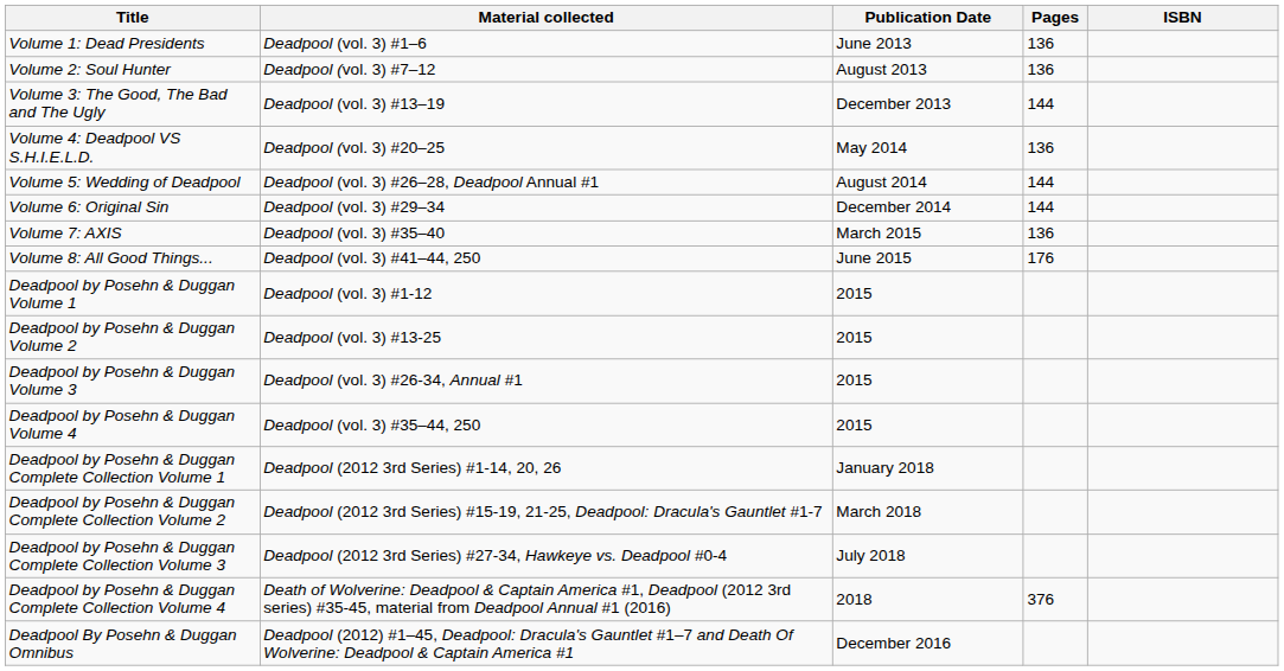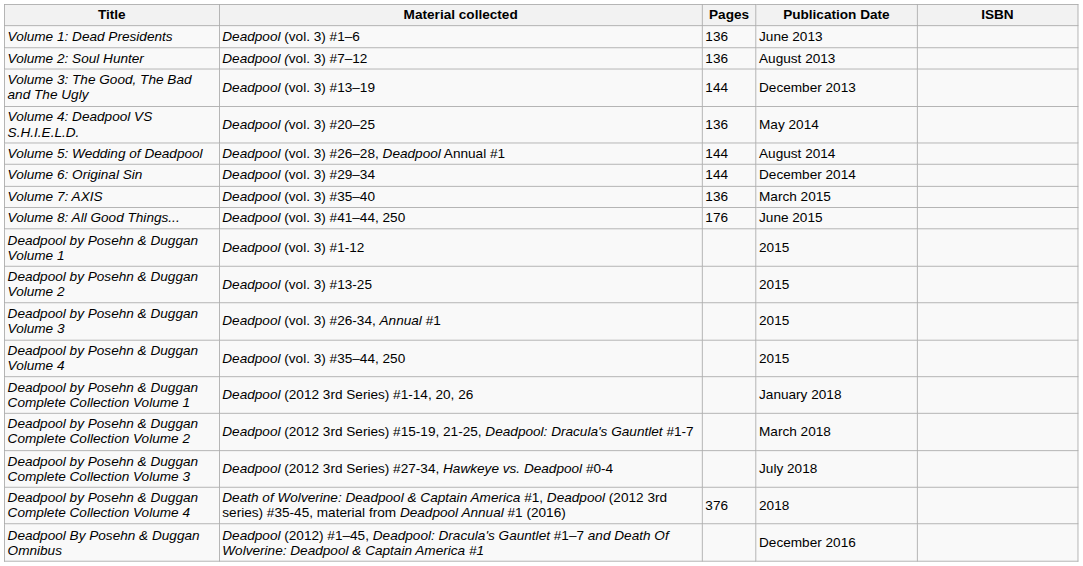columns swapped: Pages <-> Publication Date
